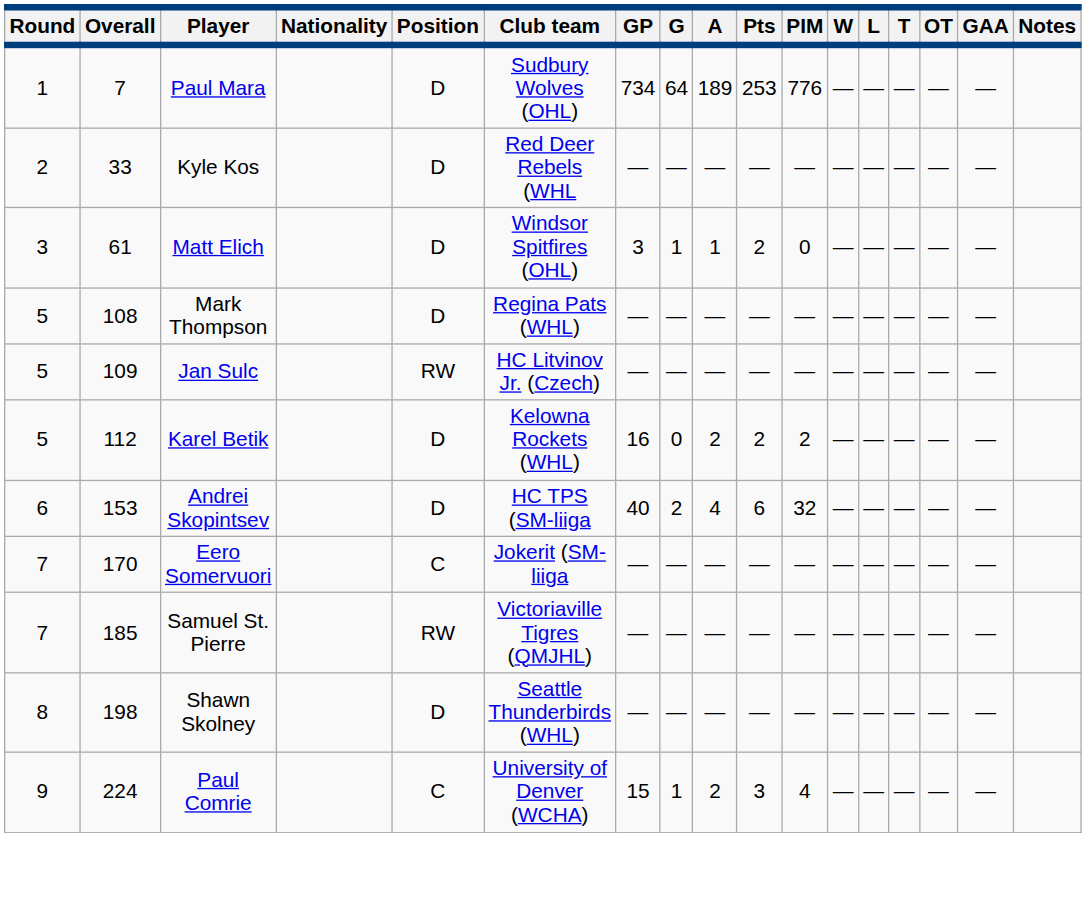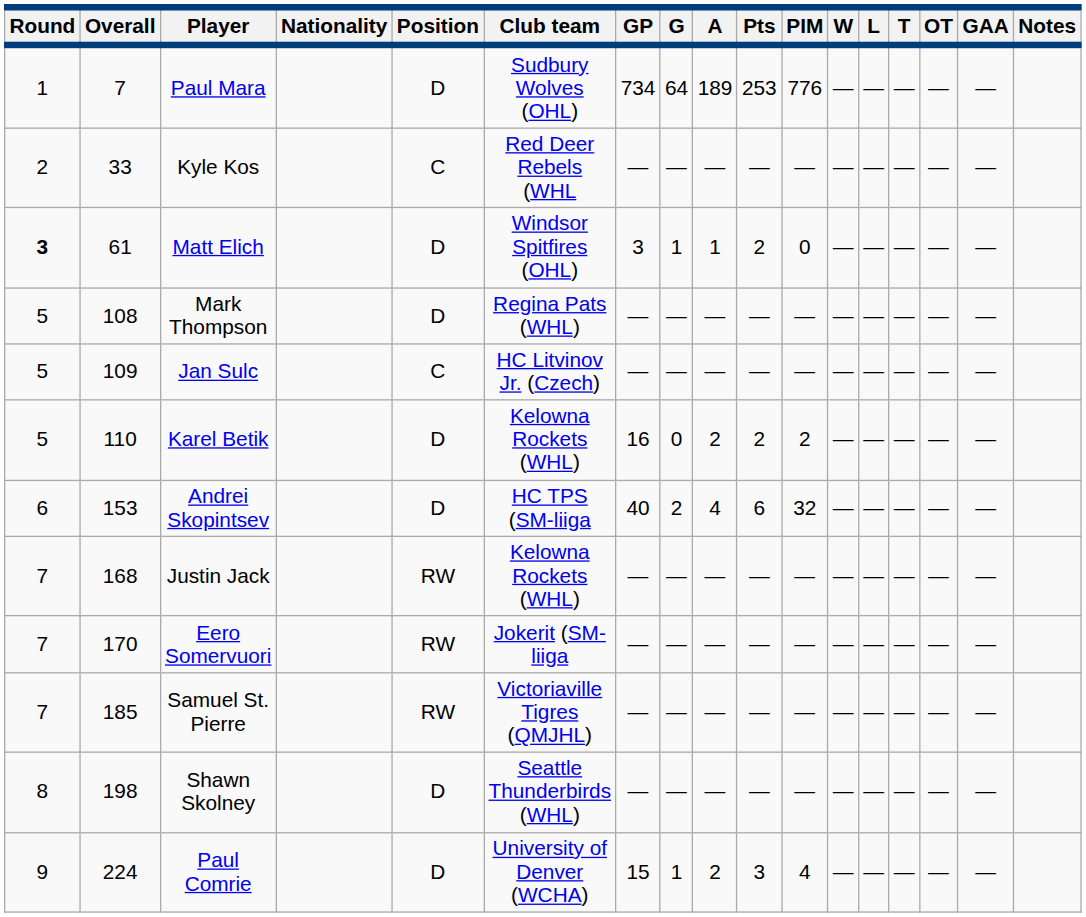Kyle Kos | Position: D -> C
Matt Elich | Round: normal -> bold
Jan Sulc | Position: RW -> C
Karel Betik | Overall: 112 -> 110
+ row: 7 | 168 | Justin Jack | RW | Kelowna Rockets (WHL) | — | — | — | — | — | — | — | — | — | —
Eero Somervuori | Position: C -> RW
Paul Comrie | Position: C -> D
